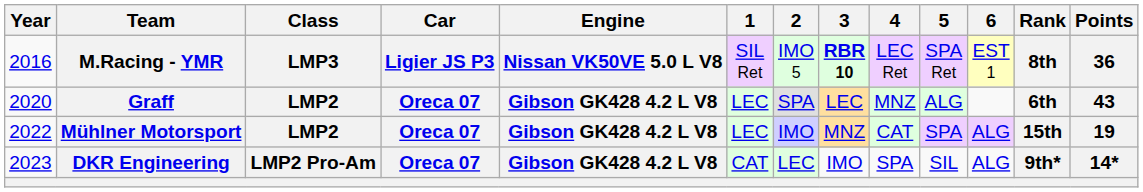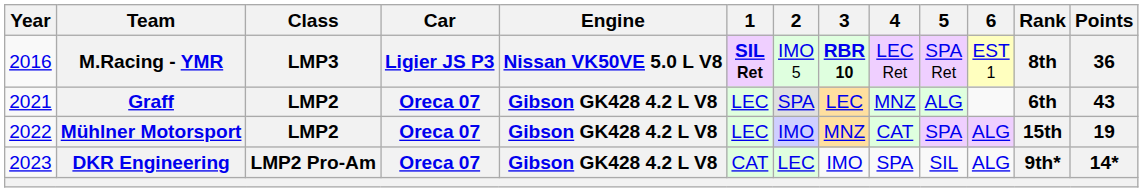M.Racing - YMR | 1: normal -> bold
Graff | Year: 2020 -> 2021
